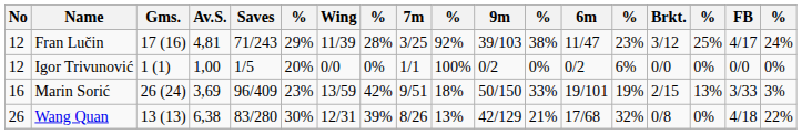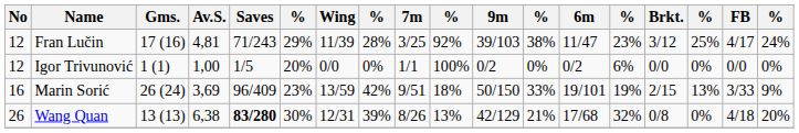Marin Sorić | column 18: 3% -> 9%
Wang Quan | Saves: normal -> bold
Wang Quan | column 18: 22% -> 20%
